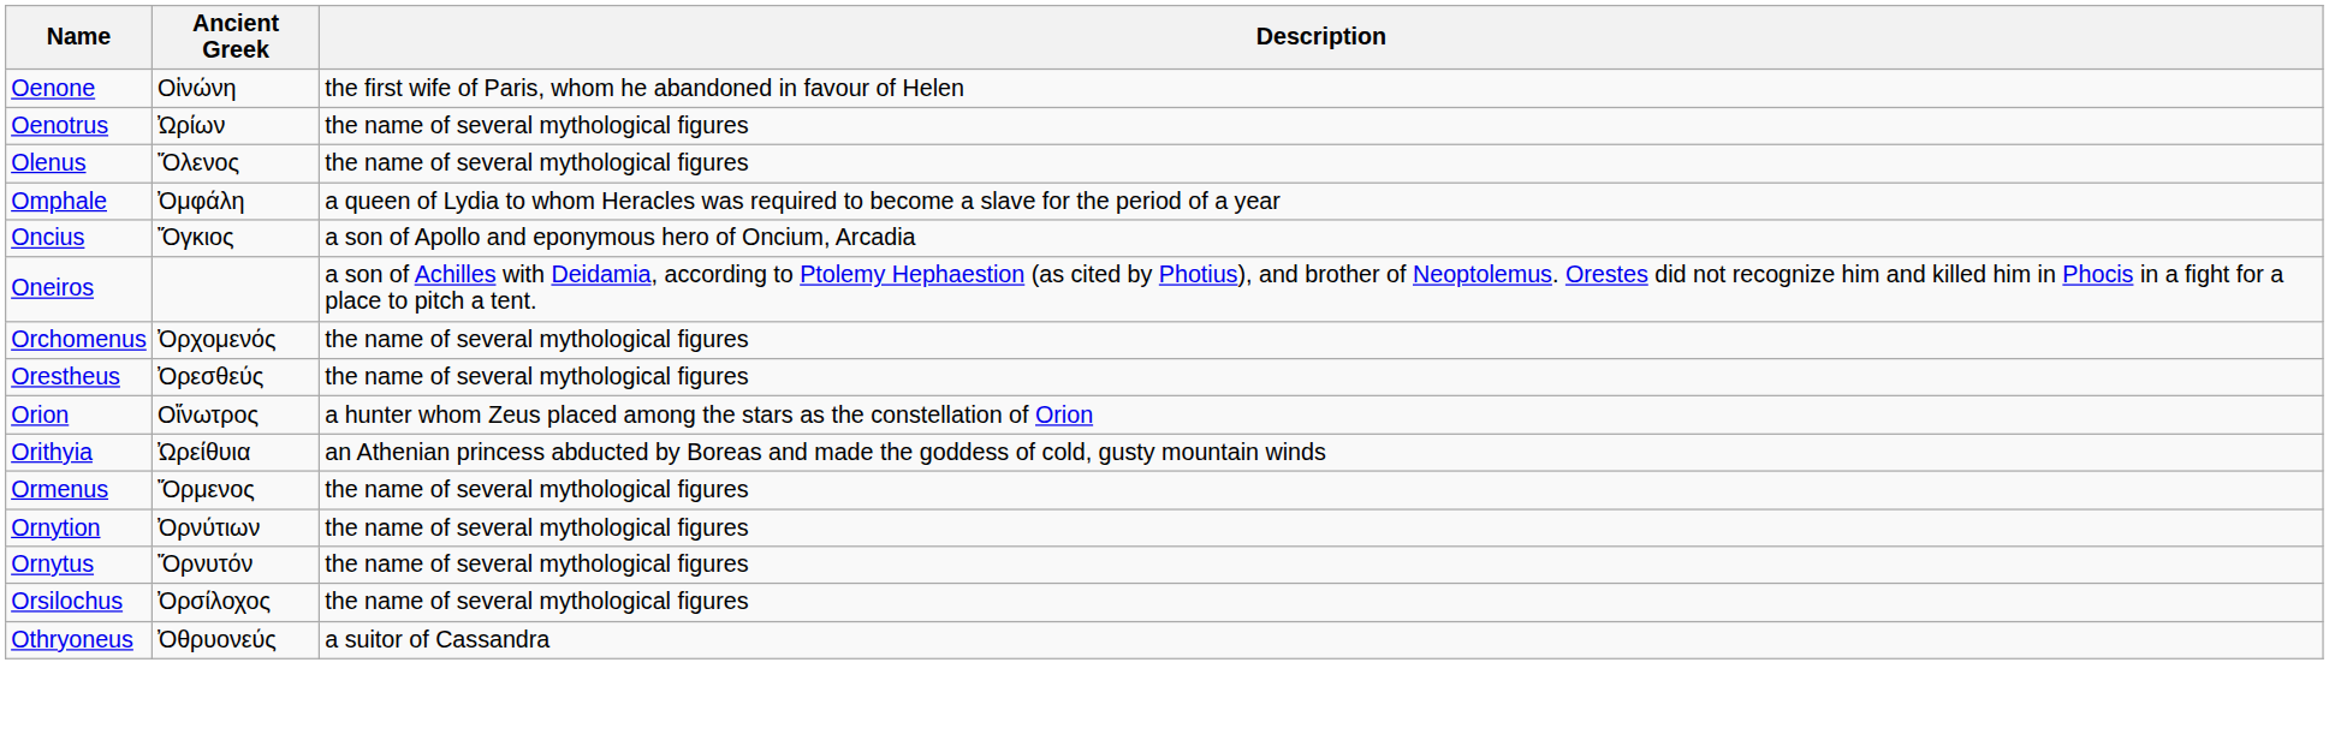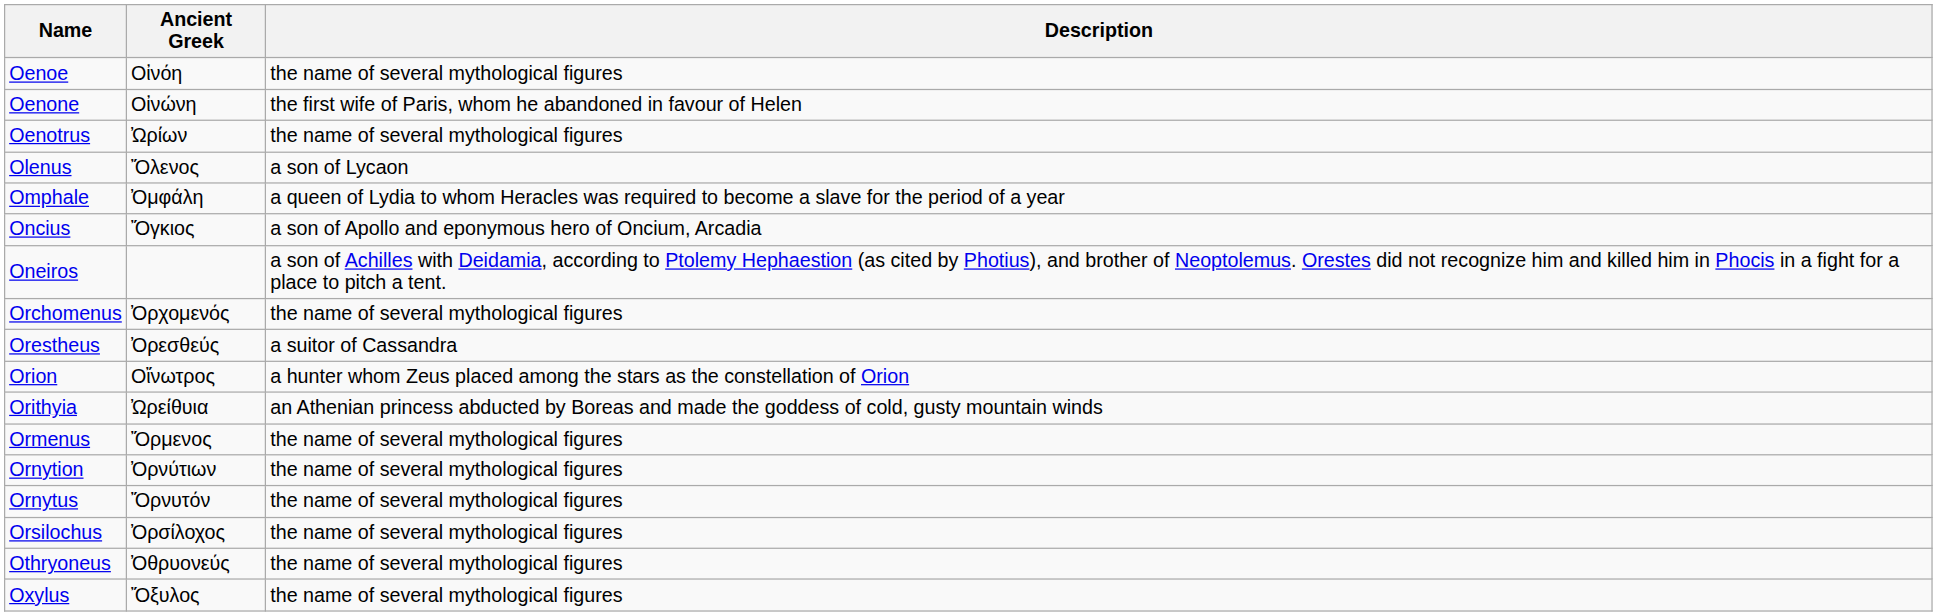+ row: Oenoe | Οἰνόη | the name of several mythological figures
Olenus | Description: the name of several mythological figures -> a son of Lycaon
Orestheus | Description: the name of several mythological figures -> a suitor of Cassandra
Othryoneus | Description: a suitor of Cassandra -> the name of several mythological figures
+ row: Oxylus | Ὄξυλος | the name of several mythological figures
